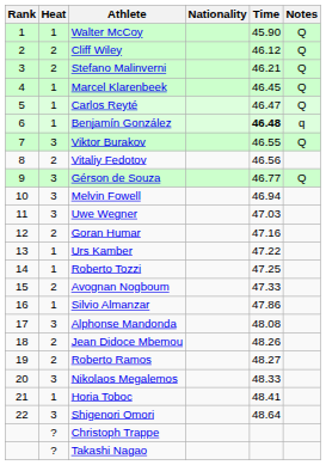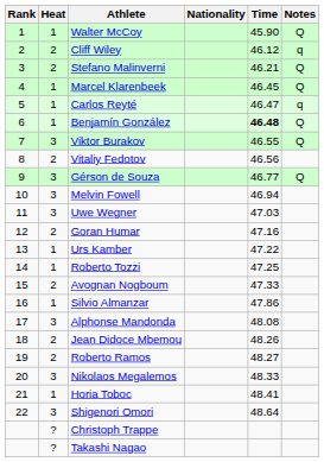Cliff Wiley | Notes: Q -> q
Carlos Reyté | Notes: Q -> q
Benjamín González | Notes: q -> Q
